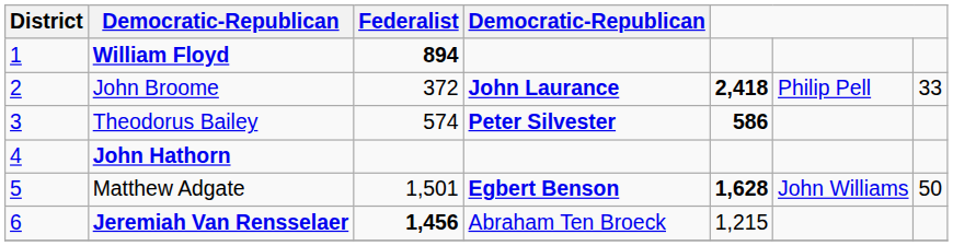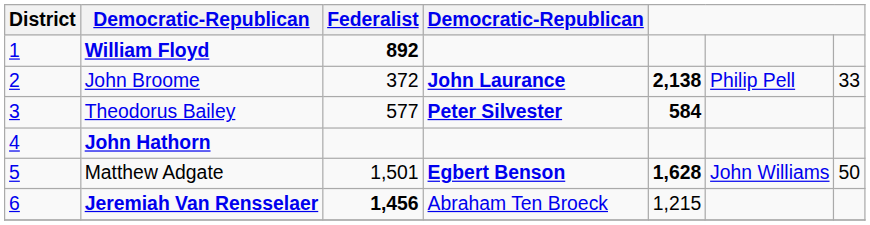William Floyd | Federalist: 894 -> 892
John Broome | column 5: 2,418 -> 2,138
Theodorus Bailey | Federalist: 574 -> 577
Theodorus Bailey | column 5: 586 -> 584
